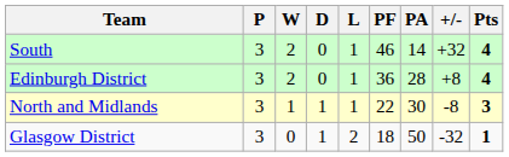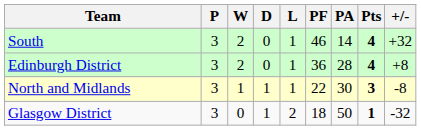columns swapped: +/- <-> Pts
